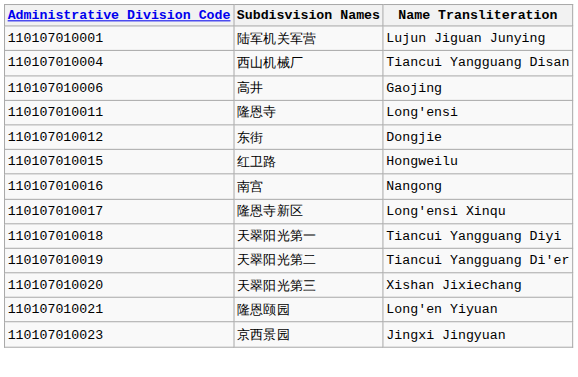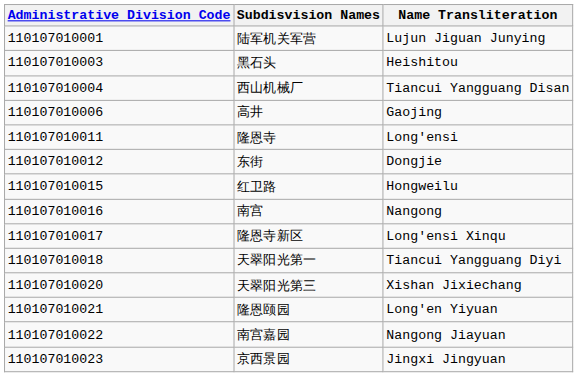+ row: 110107010003 | 黑石头 | Heishitou
- row: 110107010019 | 天翠阳光第二 | Tiancui Yangguang Di'er
+ row: 110107010022 | 南宫嘉园 | Nangong Jiayuan
